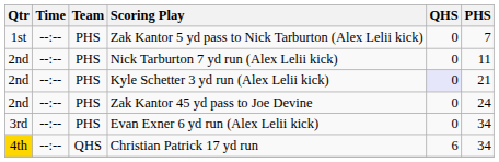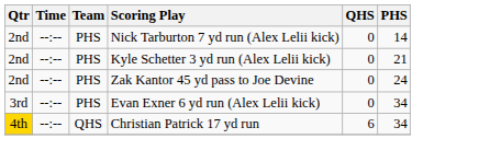- row: 1st | --:-- | PHS | Zak Kantor 5 yd pass to Nick Tarburton (Alex Lelii kick) | 0 | 7
Nick Tarburton 7 yd run (Alex Lelii kick) | PHS: 11 -> 14
Kyle Schetter 3 yd run (Alex Lelii kick) | QHS: lavender background -> no background
